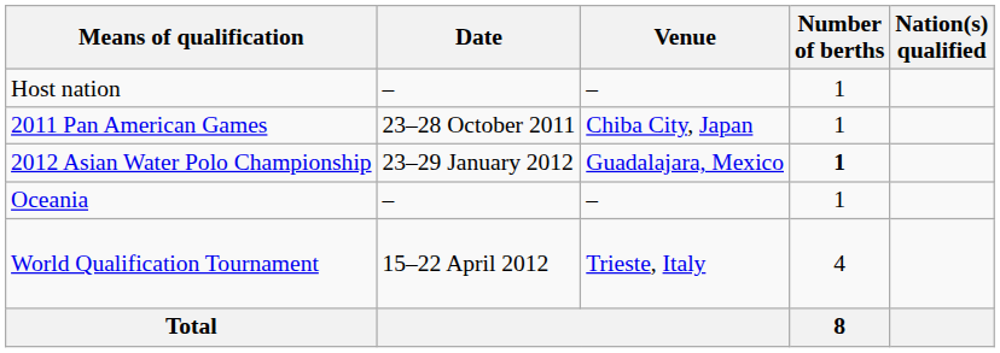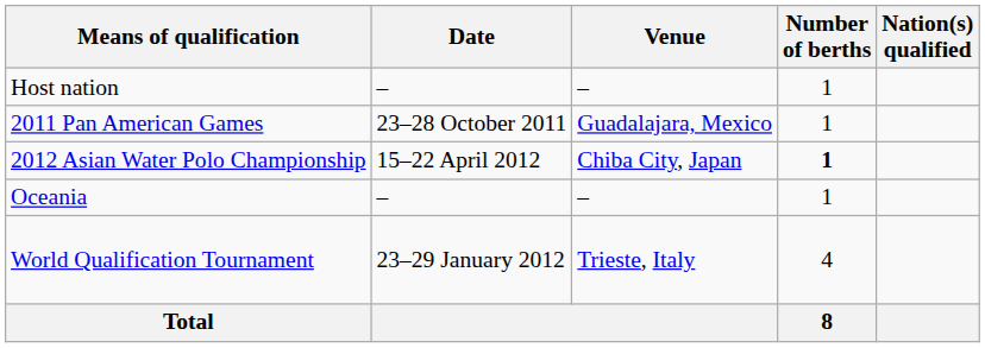2011 Pan American Games | Venue: Chiba City, Japan -> Guadalajara, Mexico
2012 Asian Water Polo Championship | Date: 23–29 January 2012 -> 15–22 April 2012
2012 Asian Water Polo Championship | Venue: Guadalajara, Mexico -> Chiba City, Japan
World Qualification Tournament | Date: 15–22 April 2012 -> 23–29 January 2012
